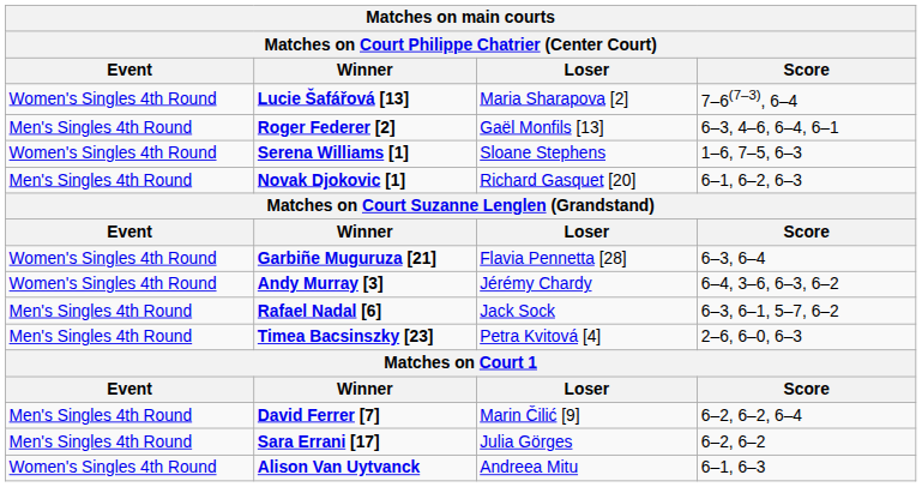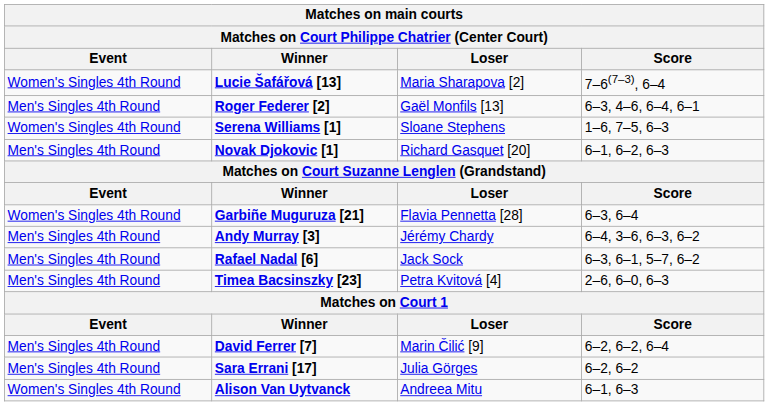Andy Murray [3] | Event: Women's Singles 4th Round -> Men's Singles 4th Round
